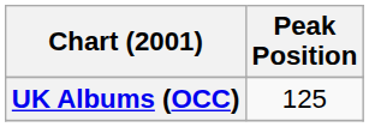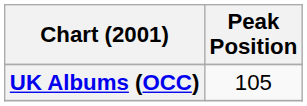UK Albums (OCC) | Peak Position: 125 -> 105
